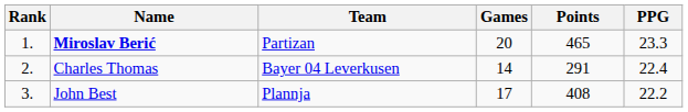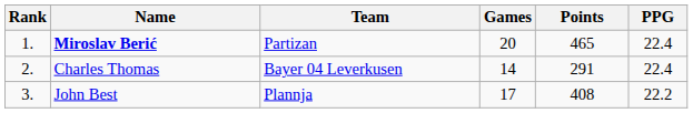Miroslav Berić | PPG: 23.3 -> 22.4
